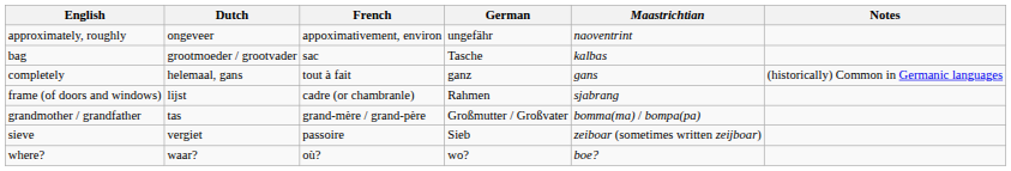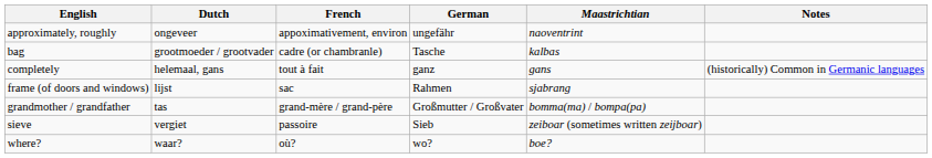bag | French: sac -> cadre (or chambranle)
frame (of doors and windows) | French: cadre (or chambranle) -> sac
